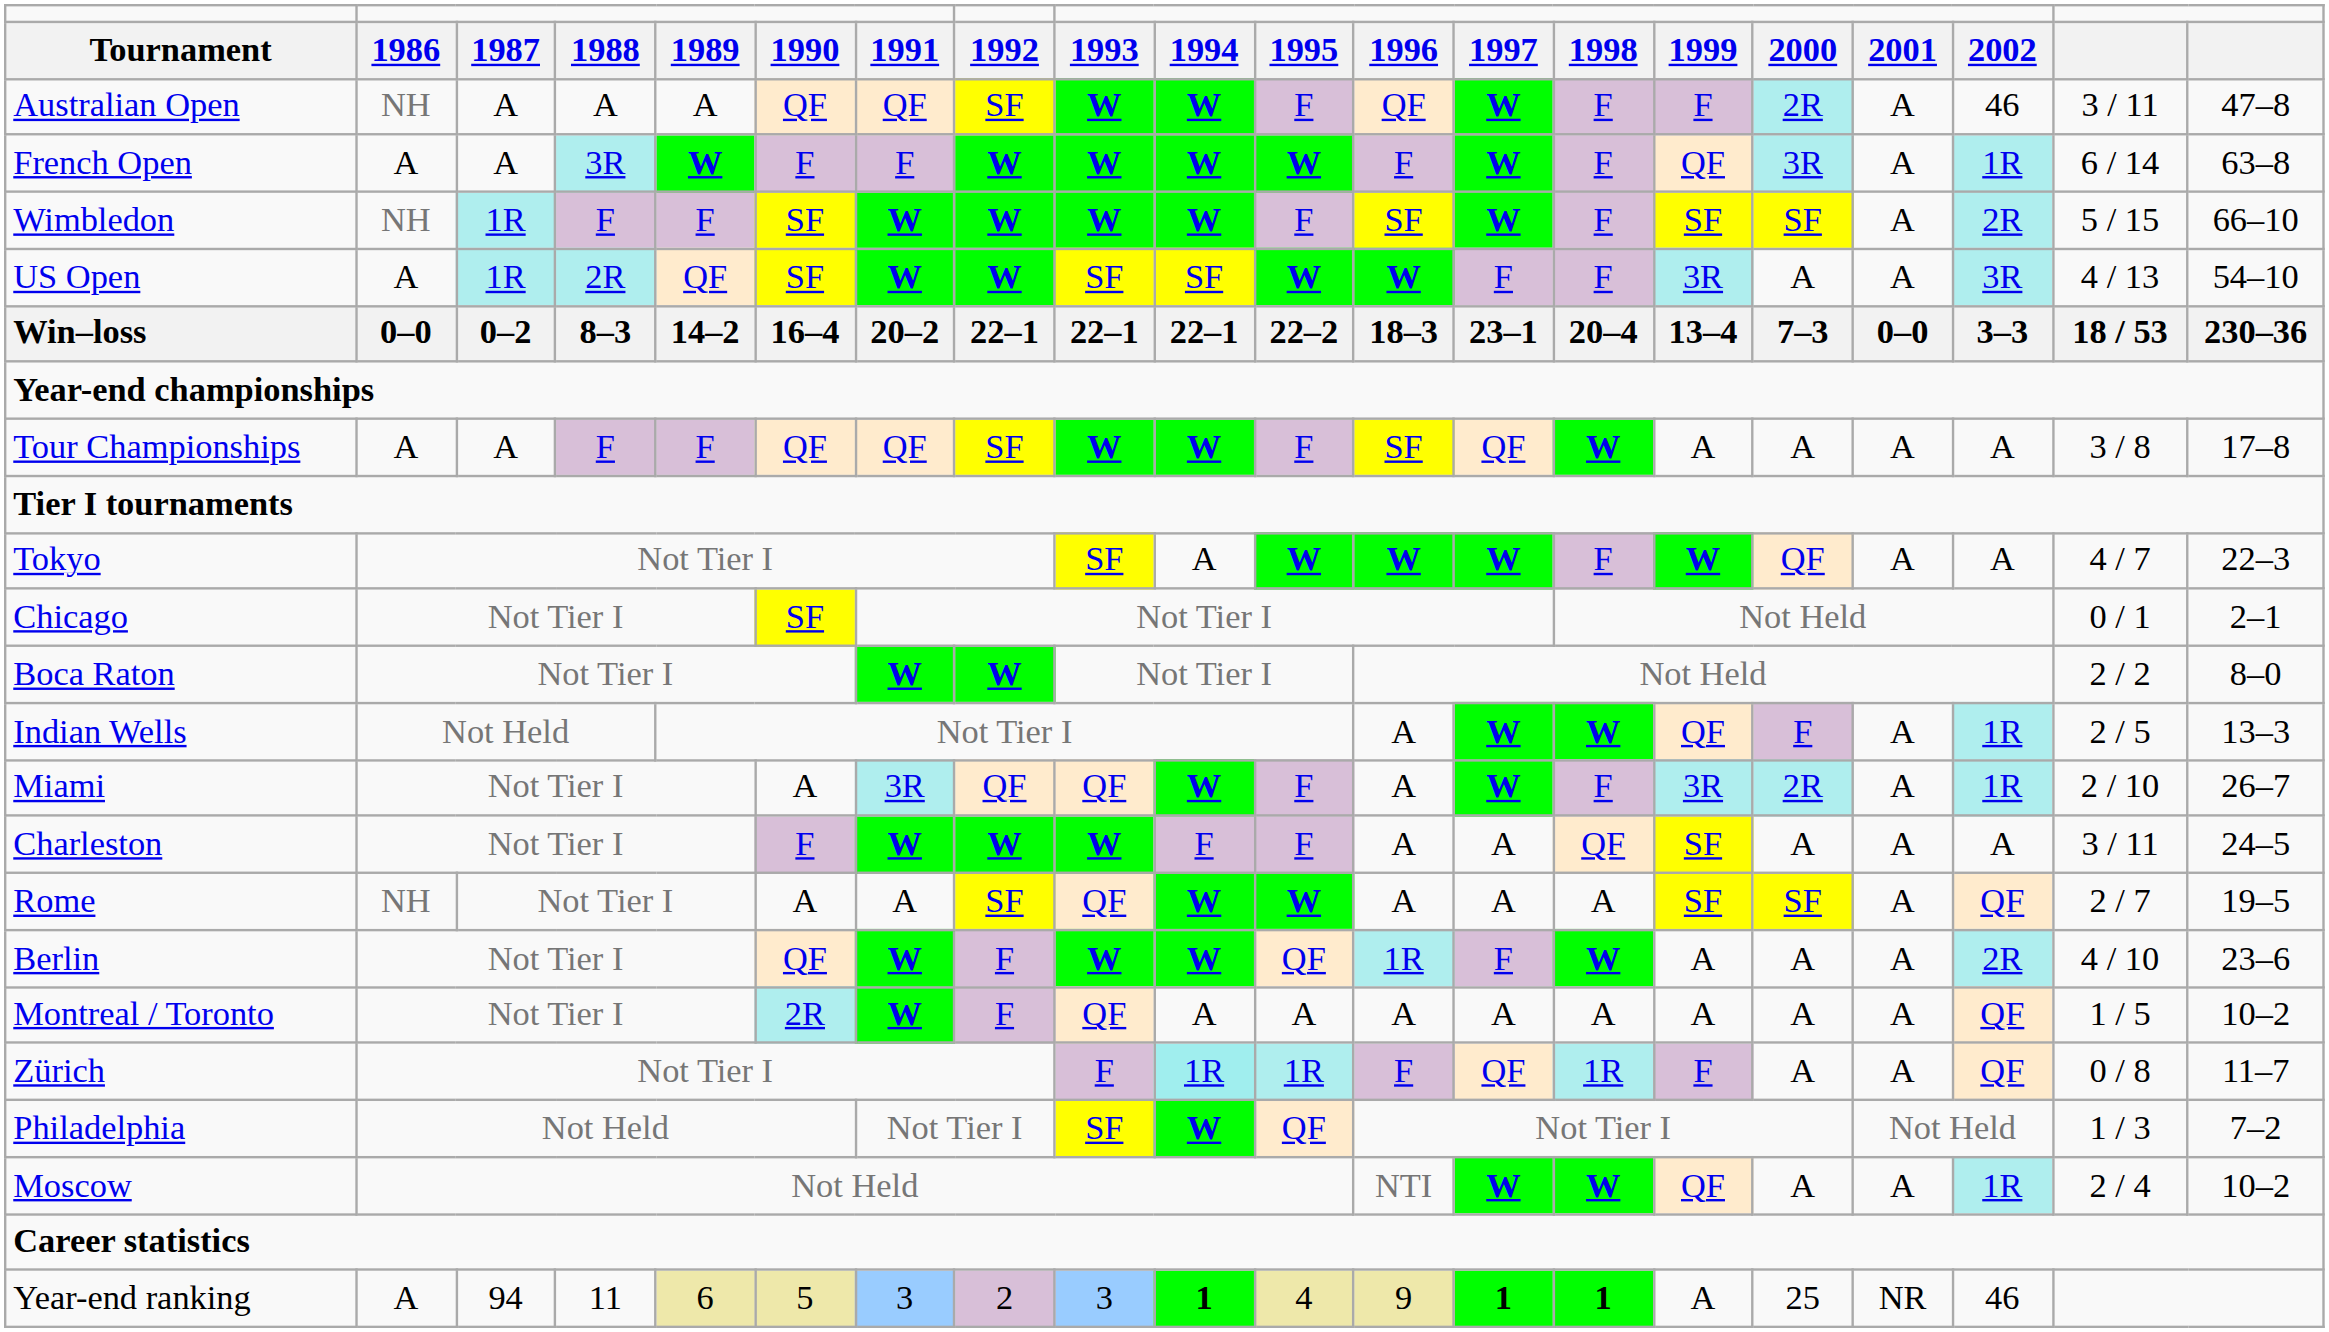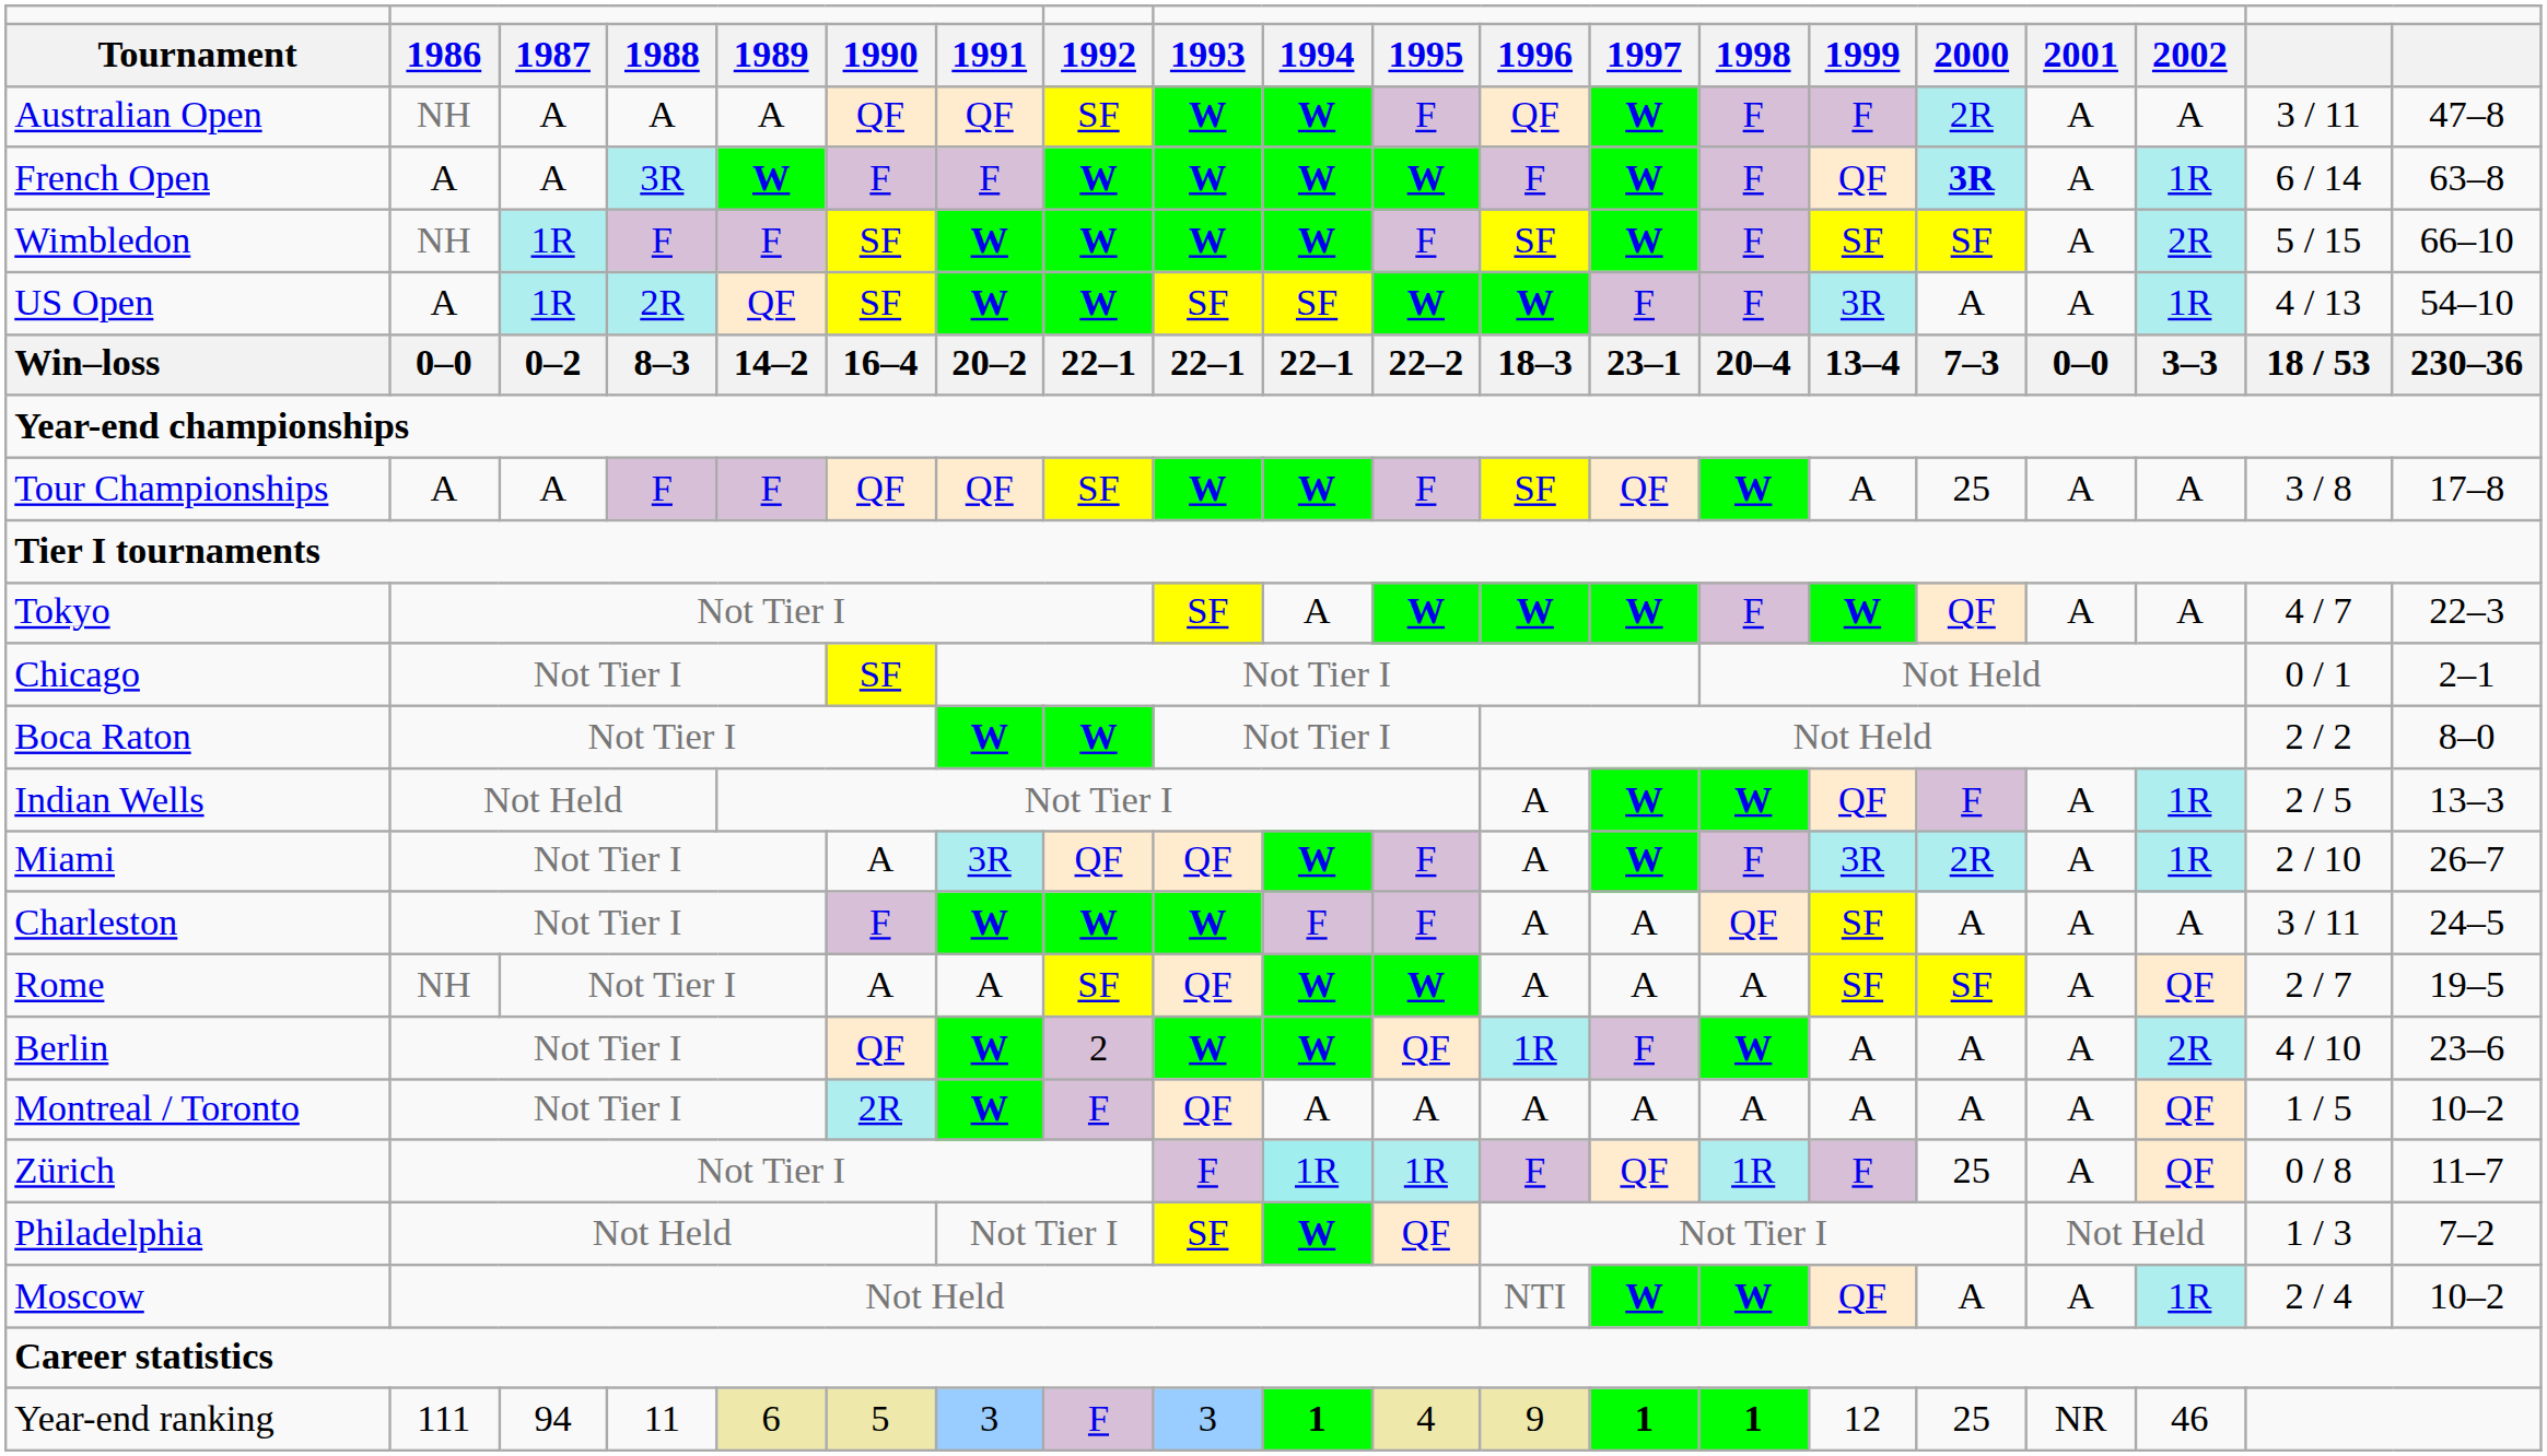Australian Open | column 18: 46 -> A
French Open | column 16: normal -> bold
US Open | column 18: 3R -> 1R
Tour Championships | column 16: A -> 25
Berlin | column 8: F -> 2
Zürich | column 16: A -> 25
Year-end ranking | column 2: A -> 111
Year-end ranking | column 8: 2 -> F
Year-end ranking | column 15: A -> 12
